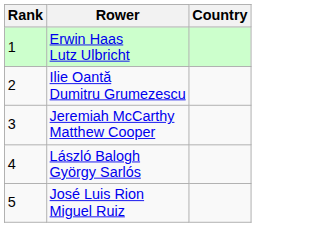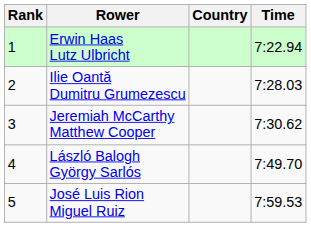+ column: Time | 7:22.94 | 7:28.03 | 7:30.62 | 7:49.70 | 7:59.53
